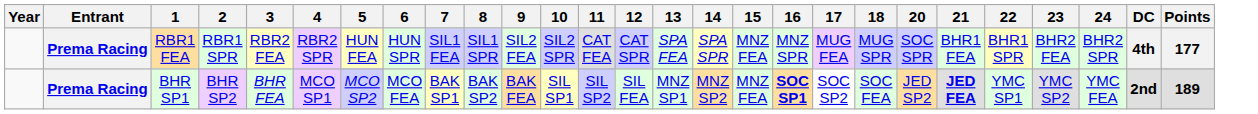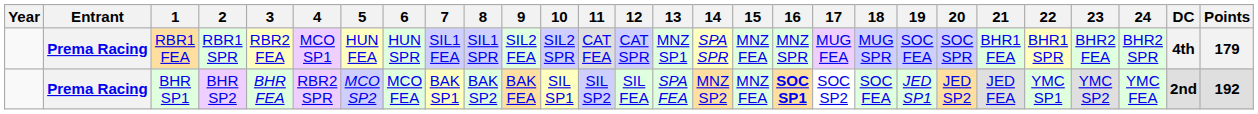+ column: 19 | SOC FEA | JED SP1
RBR1 FEA | 4: RBR2 SPR -> MCO SP1
RBR1 FEA | 13: SPA FEA -> MNZ SP1
RBR1 FEA | Points: 177 -> 179
BHR SP1 | 4: MCO SP1 -> RBR2 SPR
BHR SP1 | 13: MNZ SP1 -> SPA FEA
BHR SP1 | 21: bold -> normal
BHR SP1 | Points: 189 -> 192
